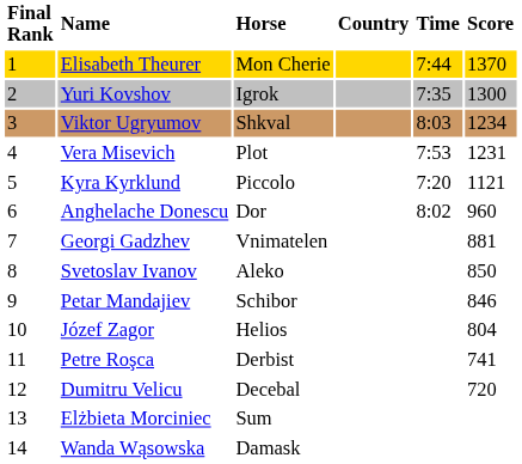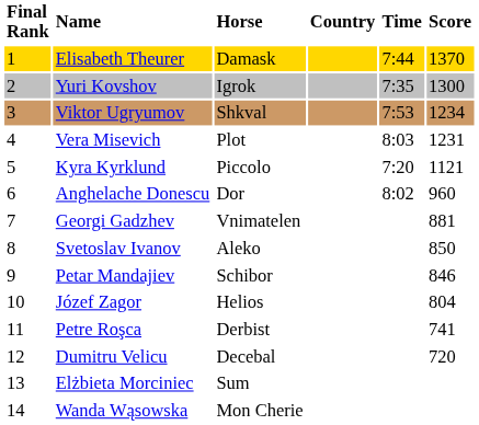Elisabeth Theurer | Horse: Mon Cherie -> Damask
Viktor Ugryumov | Time: 8:03 -> 7:53
Vera Misevich | Time: 7:53 -> 8:03
Wanda Wąsowska | Horse: Damask -> Mon Cherie
